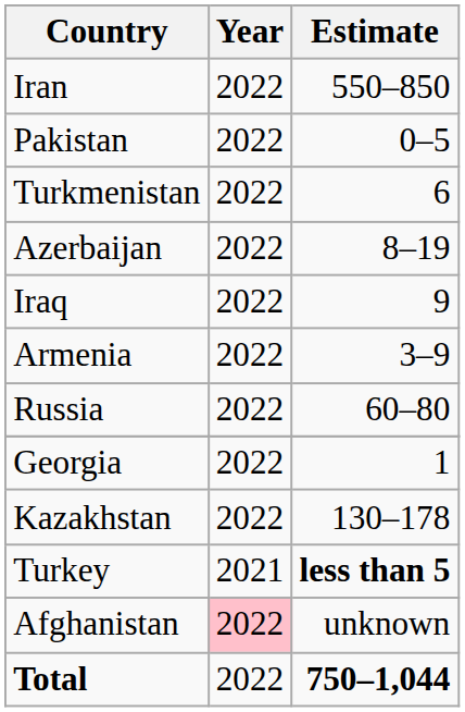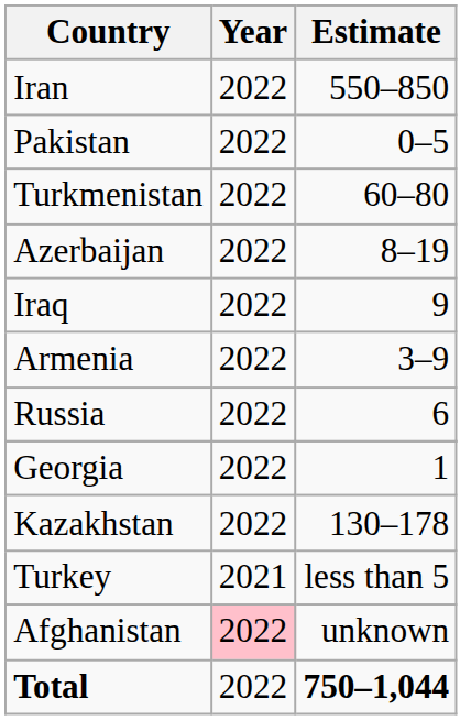Turkmenistan | Estimate: 6 -> 60–80
Russia | Estimate: 60–80 -> 6
Turkey | Estimate: bold -> normal
